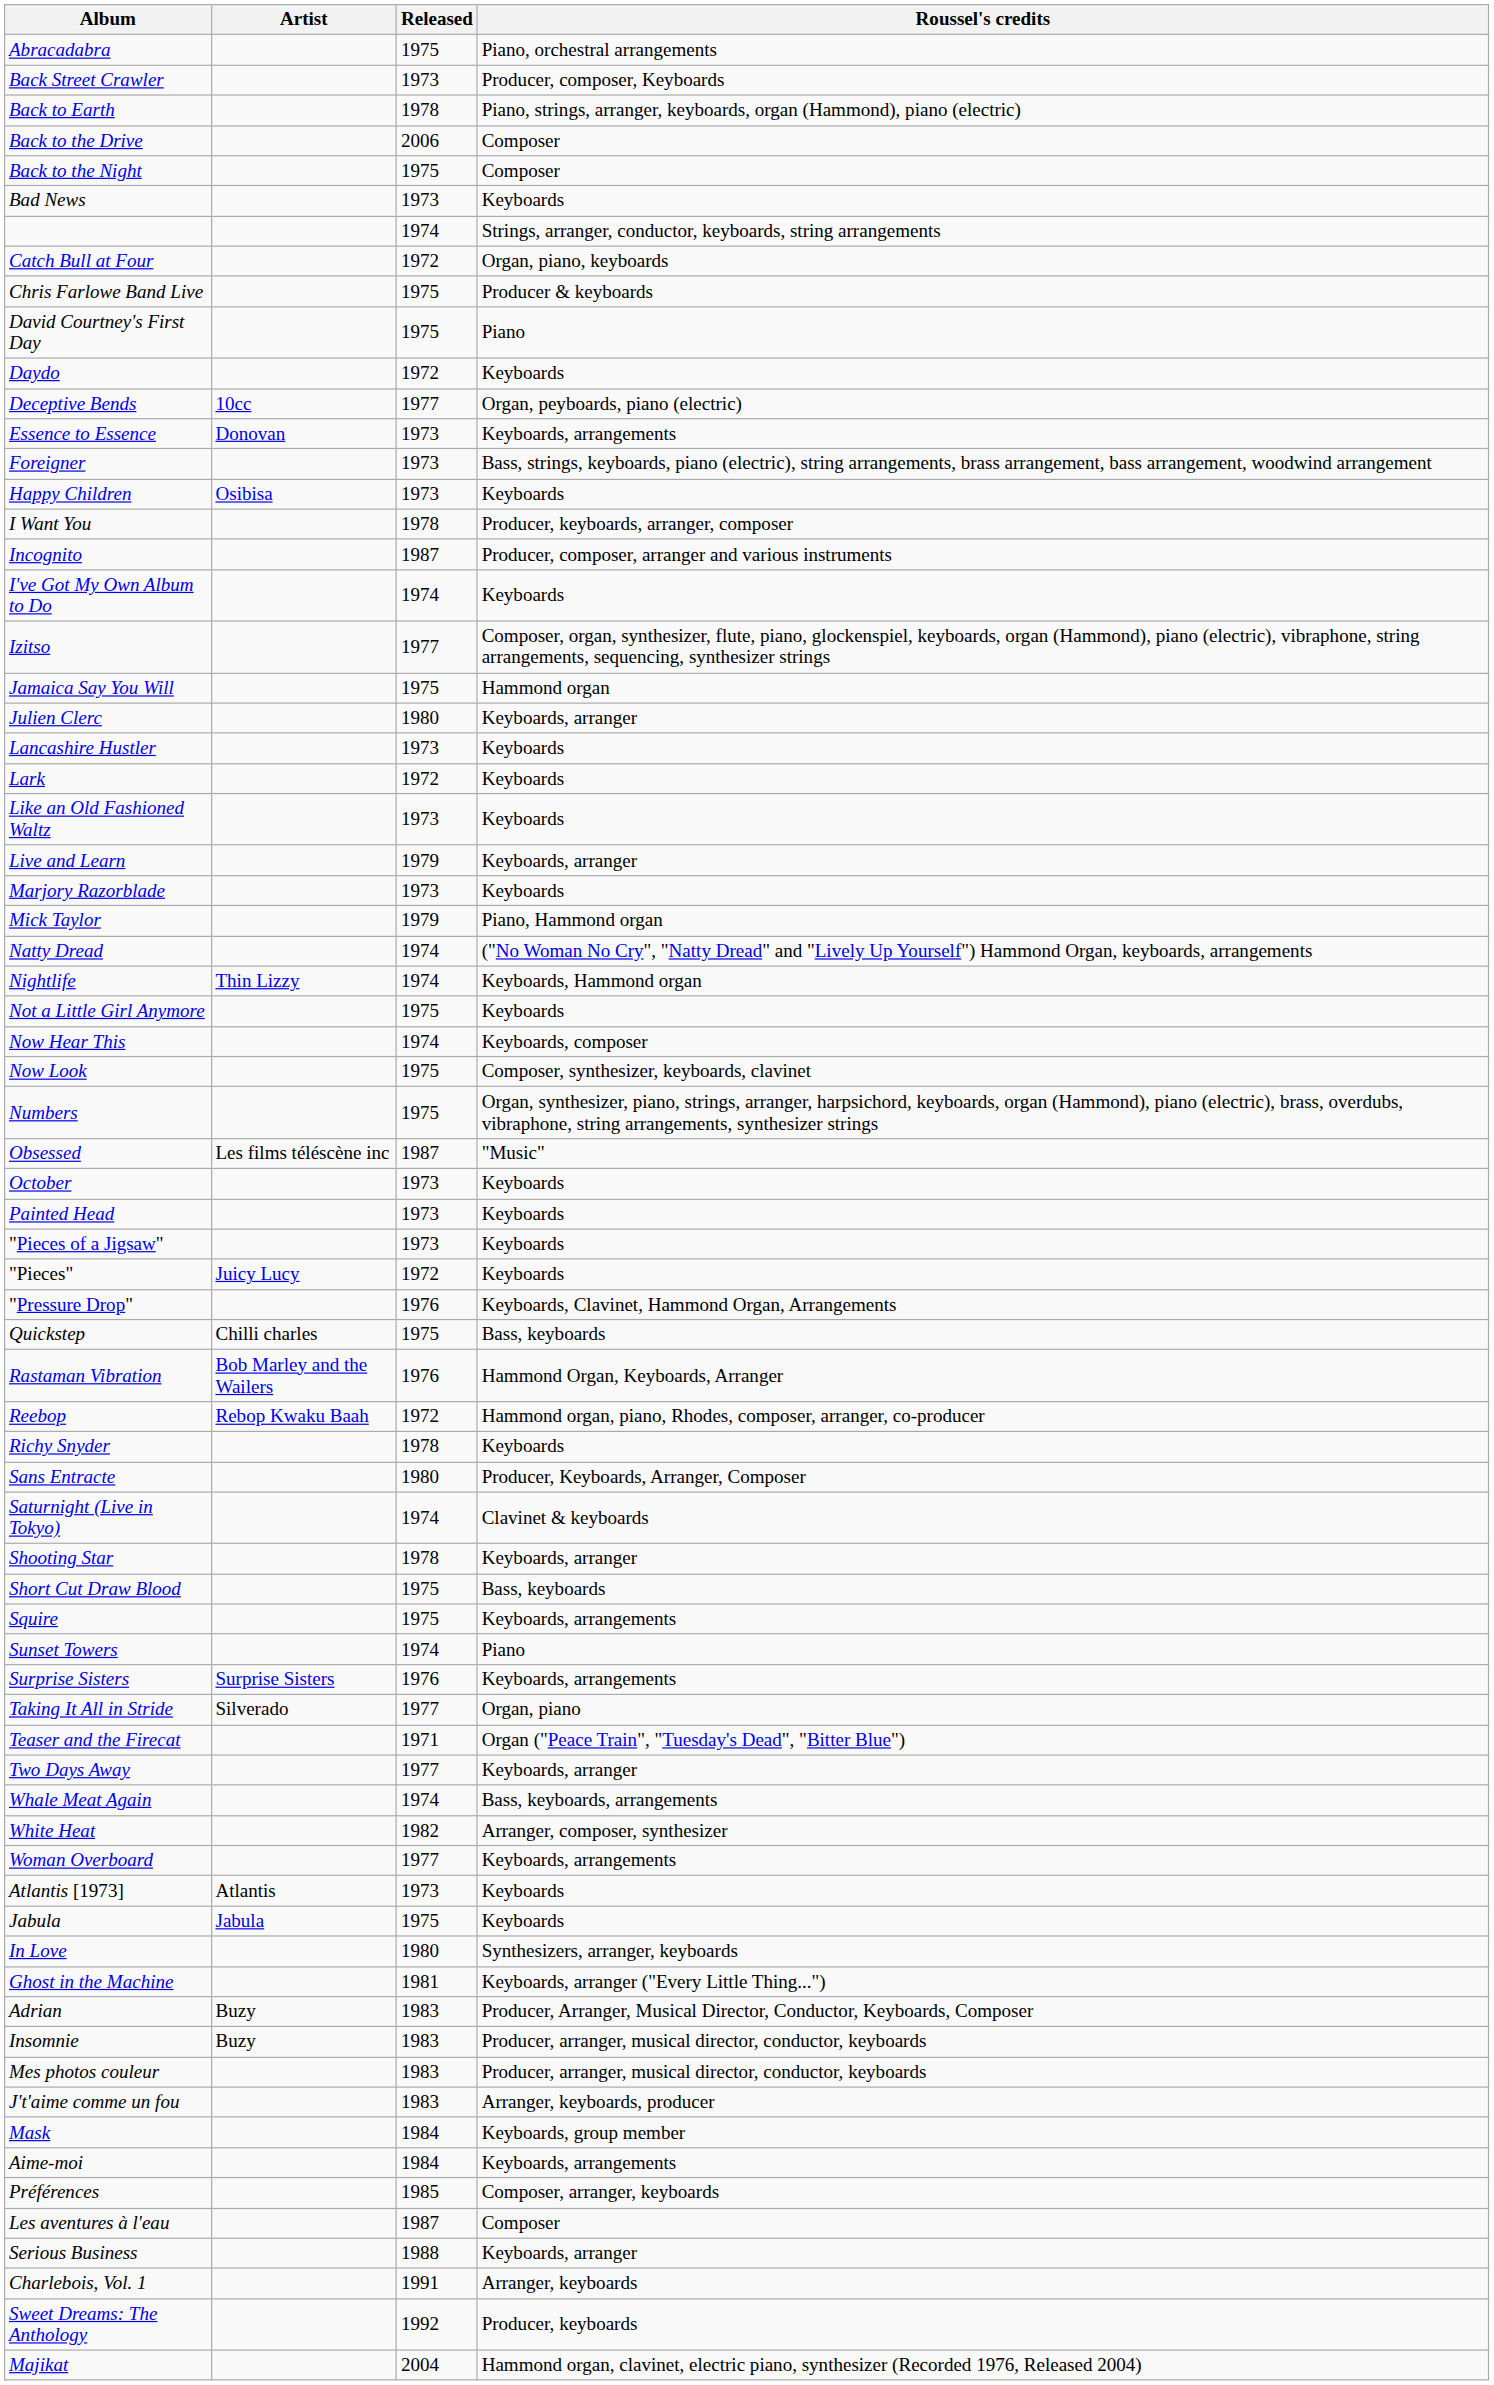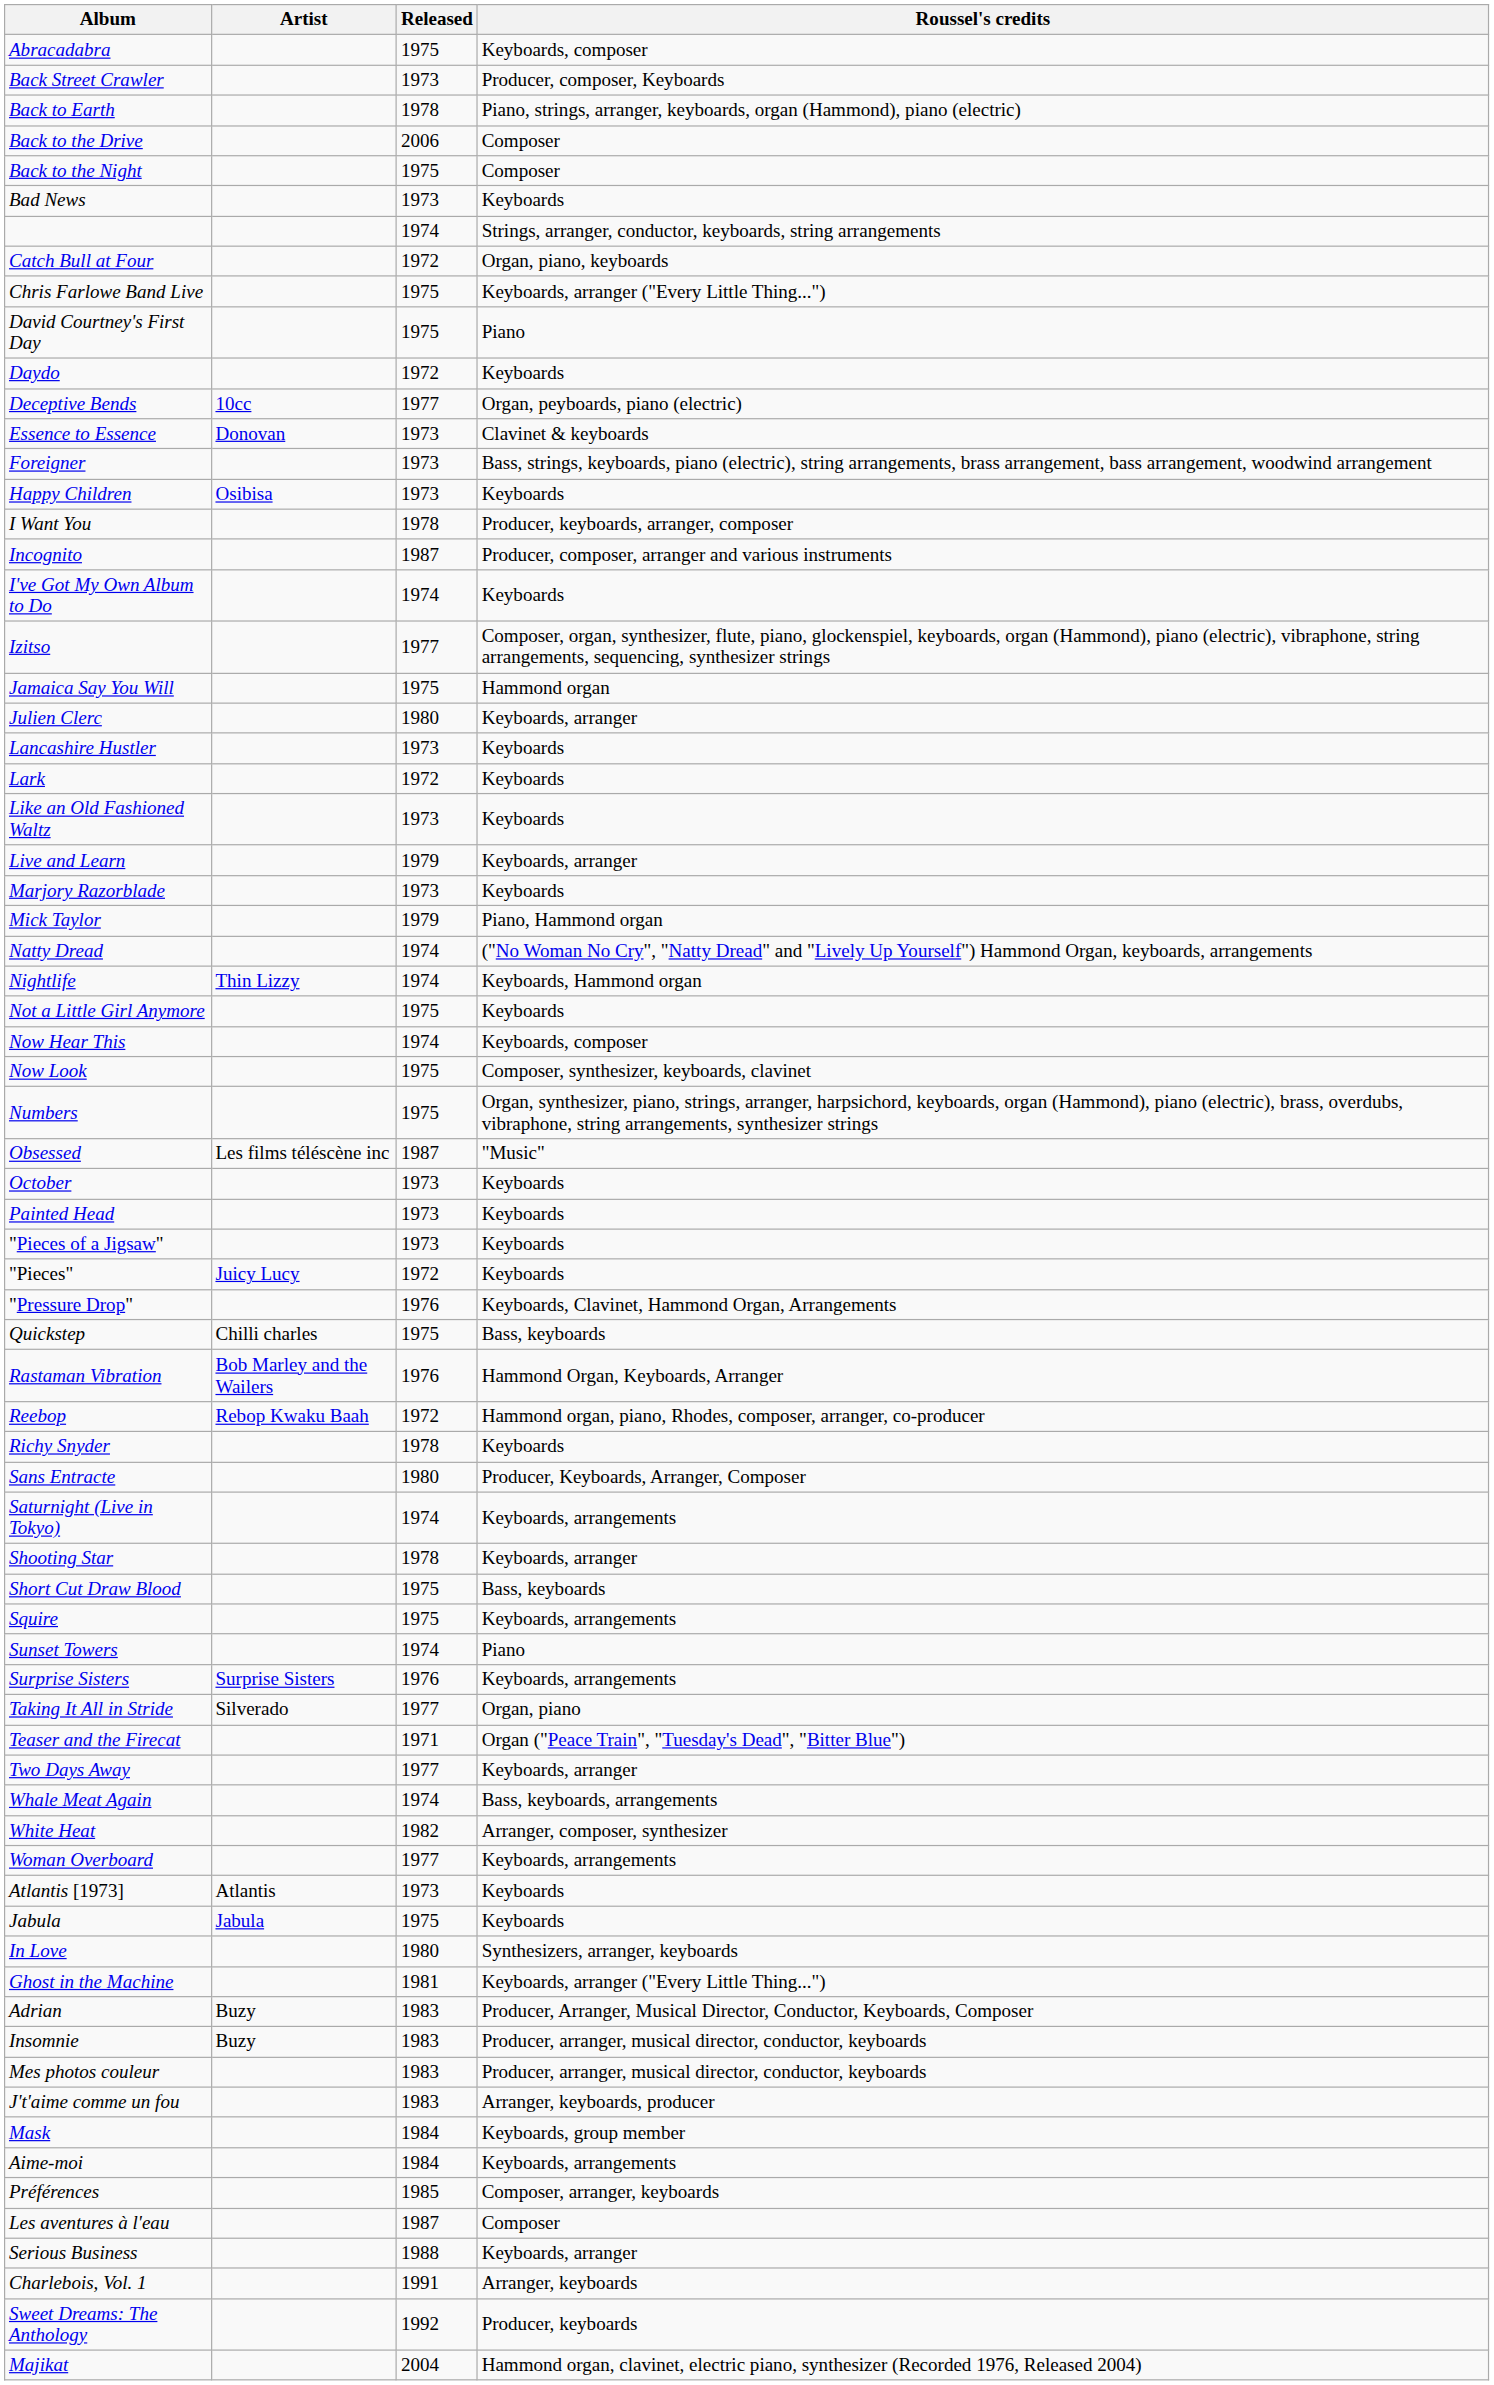Abracadabra | Roussel's credits: Piano, orchestral arrangements -> Keyboards, composer
Chris Farlowe Band Live | Roussel's credits: Producer & keyboards -> Keyboards, arranger ("Every Little Thing...")
Essence to Essence | Roussel's credits: Keyboards, arrangements -> Clavinet & keyboards
Saturnight (Live in Tokyo) | Roussel's credits: Clavinet & keyboards -> Keyboards, arrangements
